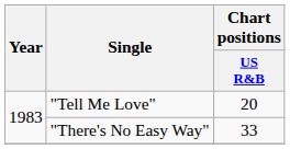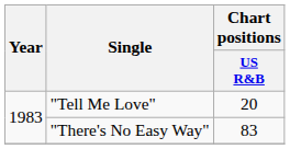"There's No Easy Way" | Chart positions / US R&B: 33 -> 83
